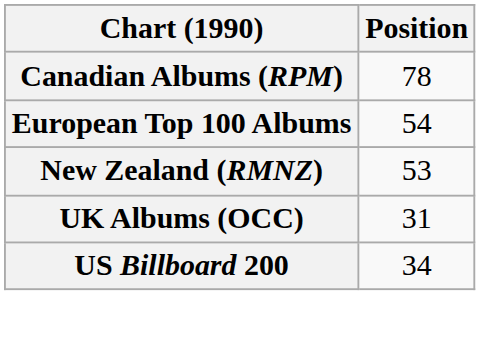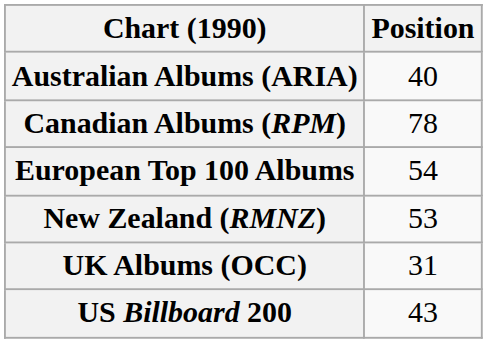+ row: Australian Albums (ARIA) | 40
US Billboard 200 | Position: 34 -> 43
